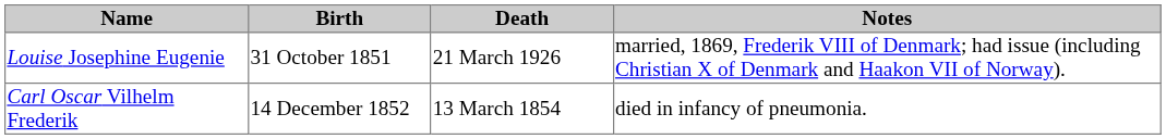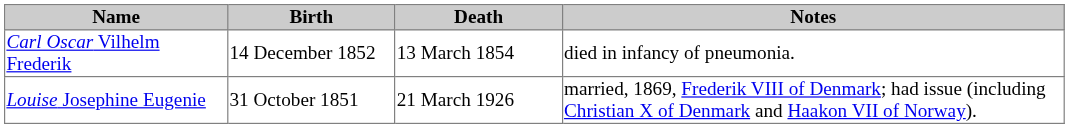rows swapped: Louise Josephine Eugenie <-> Carl Oscar Vilhelm Frederik
